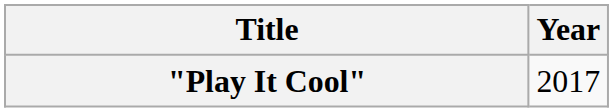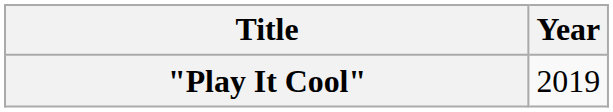"Play It Cool" | Year: 2017 -> 2019
